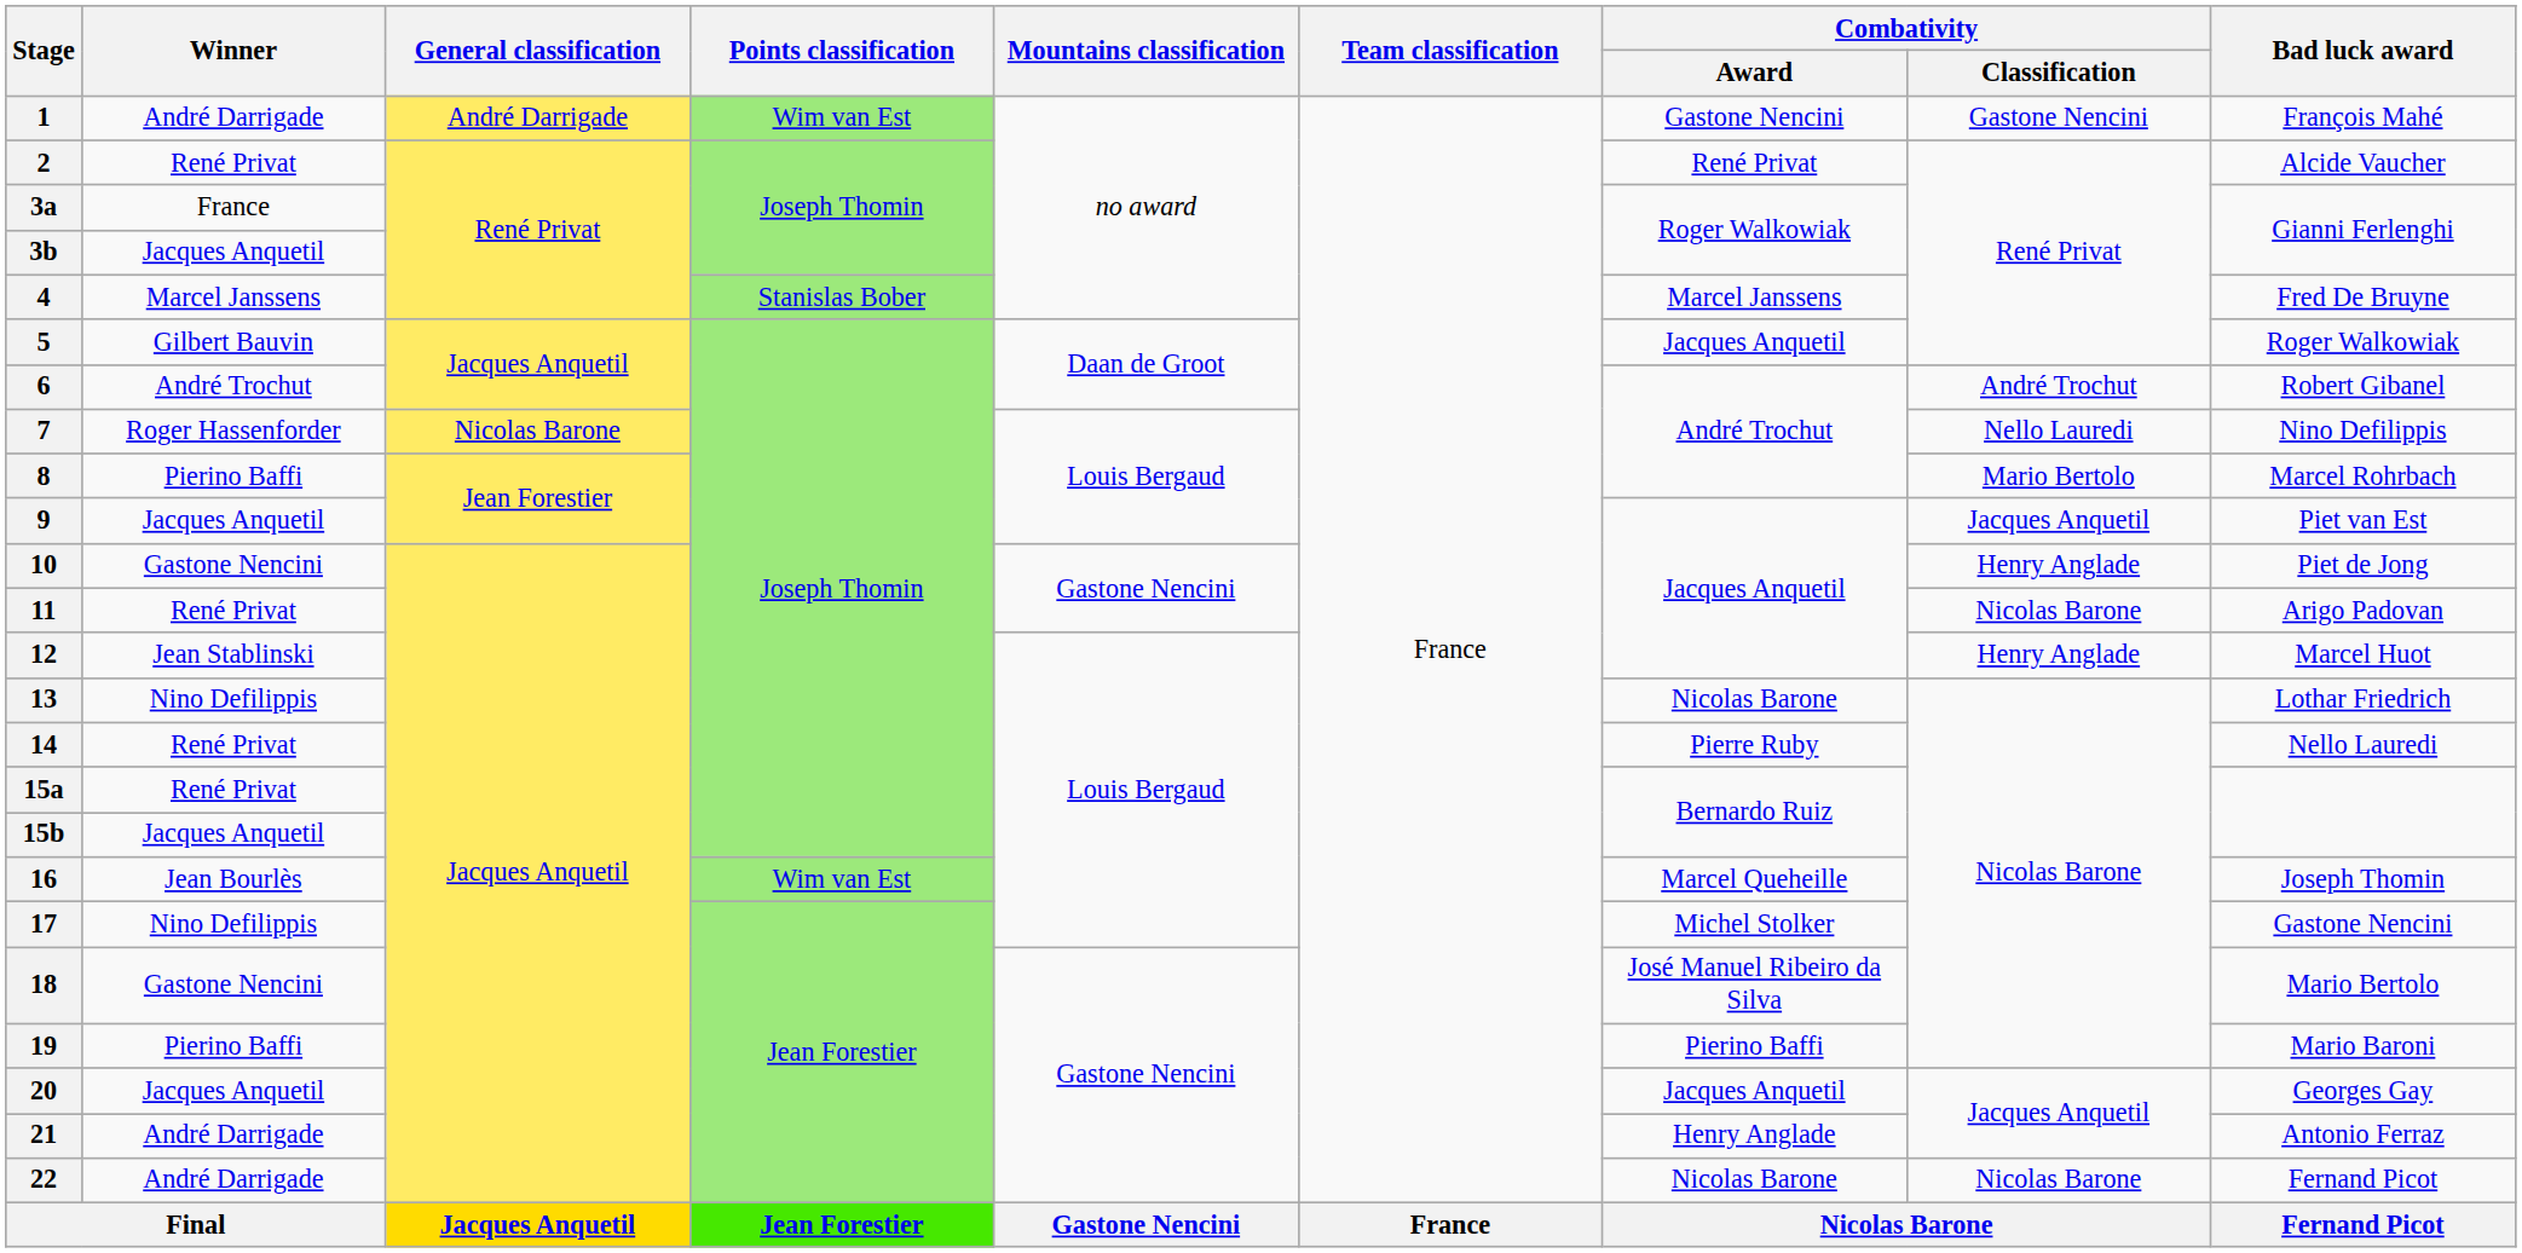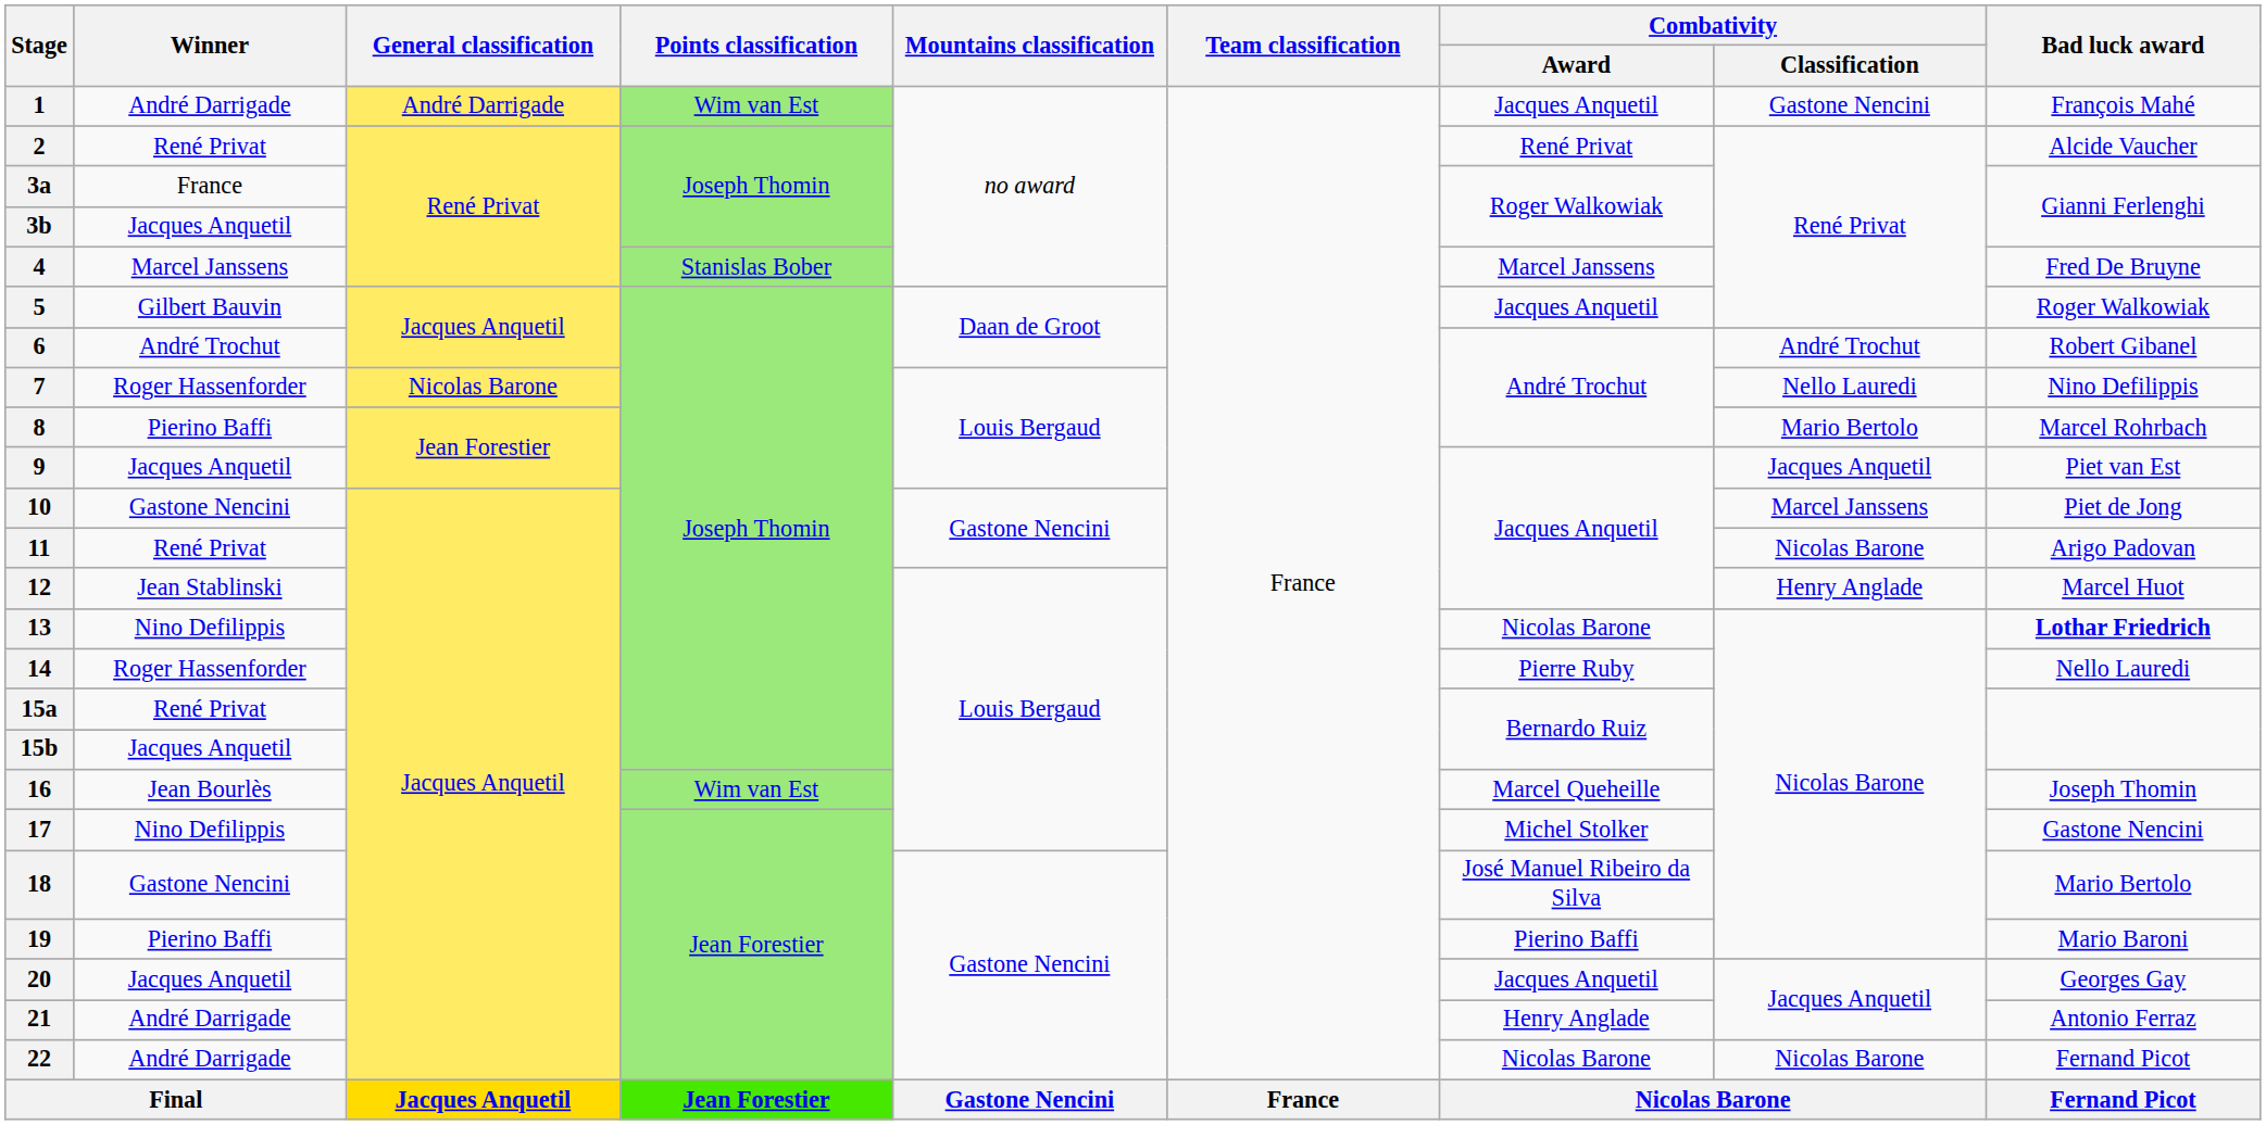1 | Combativity / Award: Gastone Nencini -> Jacques Anquetil
10 | Combativity / Classification: Henry Anglade -> Marcel Janssens
13 | Bad luck award: normal -> bold
14 | Winner: René Privat -> Roger Hassenforder
